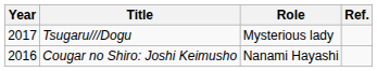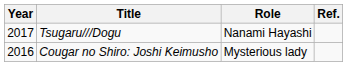Tsugaru///Dogu | Role: Mysterious lady -> Nanami Hayashi
Cougar no Shiro: Joshi Keimusho | Role: Nanami Hayashi -> Mysterious lady
